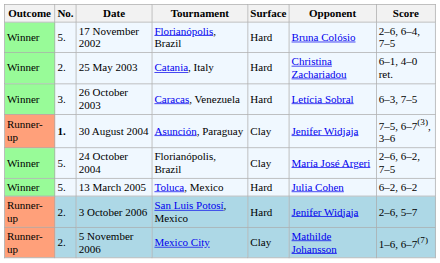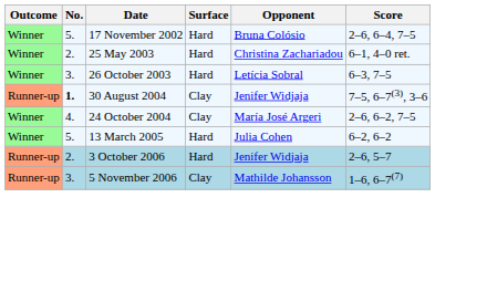- column: Tournament | Florianópolis, Brazil | Catania, Italy | Caracas, Venezuela | Asunción, Paraguay | Florianópolis, Brazil | Toluca, Mexico | San Luis Potosí, Mexico | Mexico City
24 October 2004 | No.: 5. -> 4.
5 November 2006 | No.: 2. -> 3.
